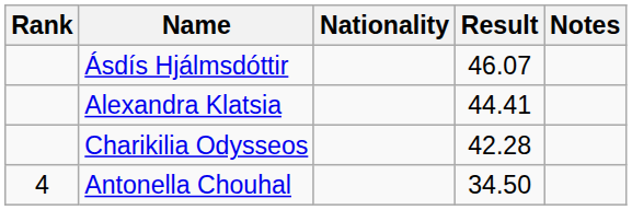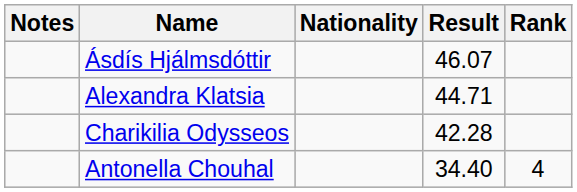columns swapped: Rank <-> Notes
Alexandra Klatsia | Result: 44.41 -> 44.71
Antonella Chouhal | Result: 34.50 -> 34.40
